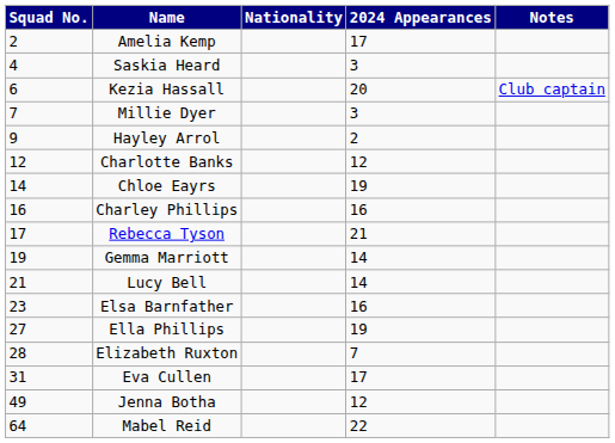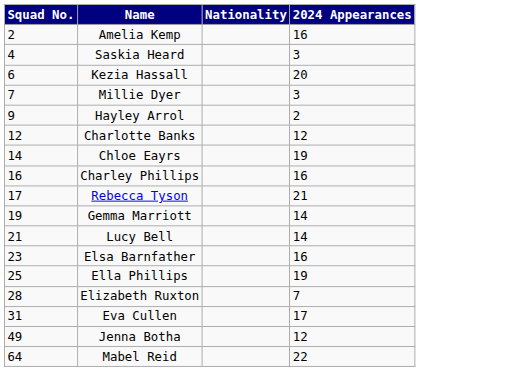- column: Notes | Club captain
Amelia Kemp | 2024 Appearances: 17 -> 16
Ella Phillips | Squad No.: 27 -> 25
